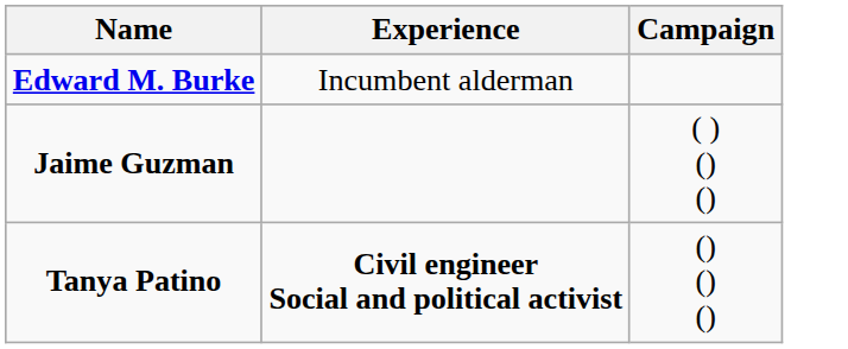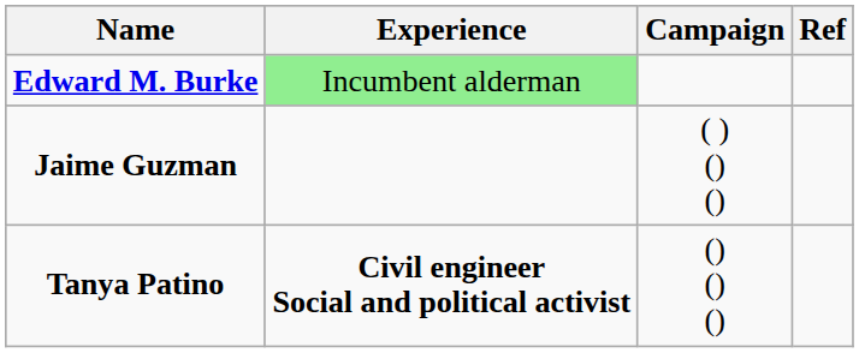+ column: Ref
Edward M. Burke | Experience: no background -> lightgreen background
